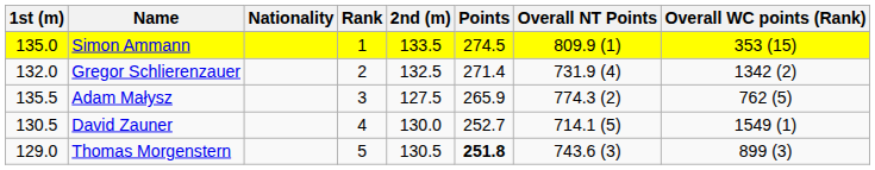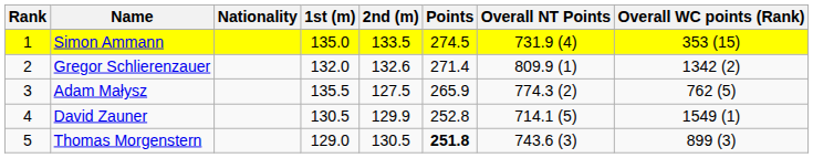columns swapped: Rank <-> 1st (m)
Simon Ammann | Overall NT Points: 809.9 (1) -> 731.9 (4)
Gregor Schlierenzauer | 2nd (m): 132.5 -> 132.6
Gregor Schlierenzauer | Overall NT Points: 731.9 (4) -> 809.9 (1)
David Zauner | 2nd (m): 130.0 -> 129.9
David Zauner | Points: 252.7 -> 252.8
